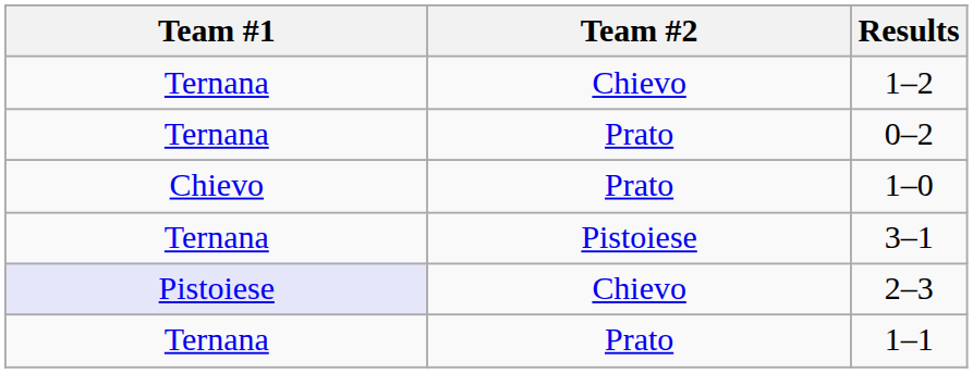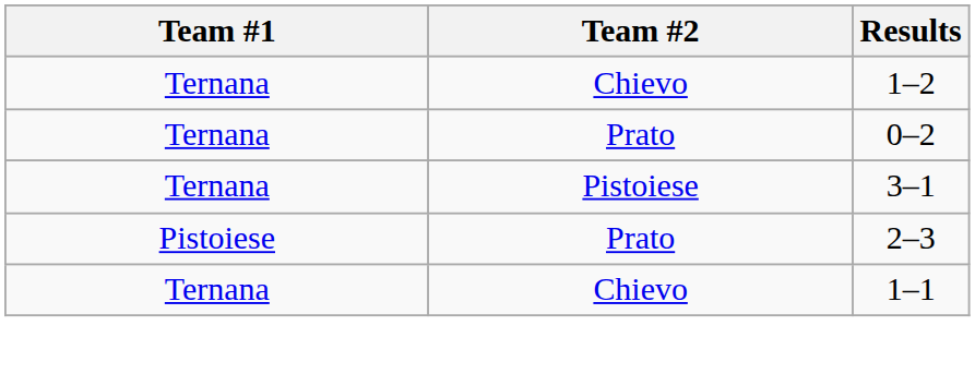- row: Chievo | Prato | 1–0
2–3 | Team #1: lavender background -> no background
2–3 | Team #2: Chievo -> Prato
1–1 | Team #2: Prato -> Chievo
